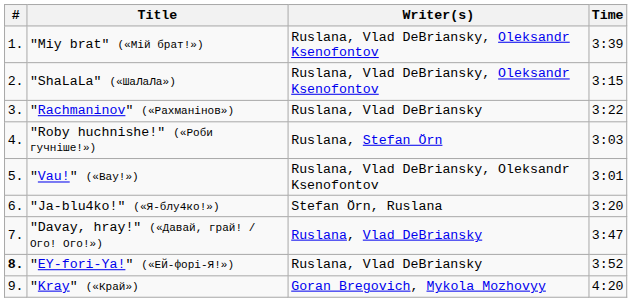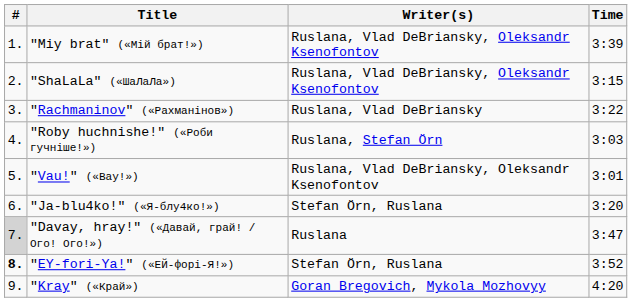"Davay, hray!" («Давай, грай! / Ого! Ого!») | #: no background -> lightgrey background
"Davay, hray!" («Давай, грай! / Ого! Ого!») | Writer(s): Ruslana, Vlad DeBriansky -> Ruslana
"EY-fori-Ya!" («ЕЙ-форі-Я!») | Writer(s): Ruslana, Vlad DeBriansky -> Stefan Örn, Ruslana
